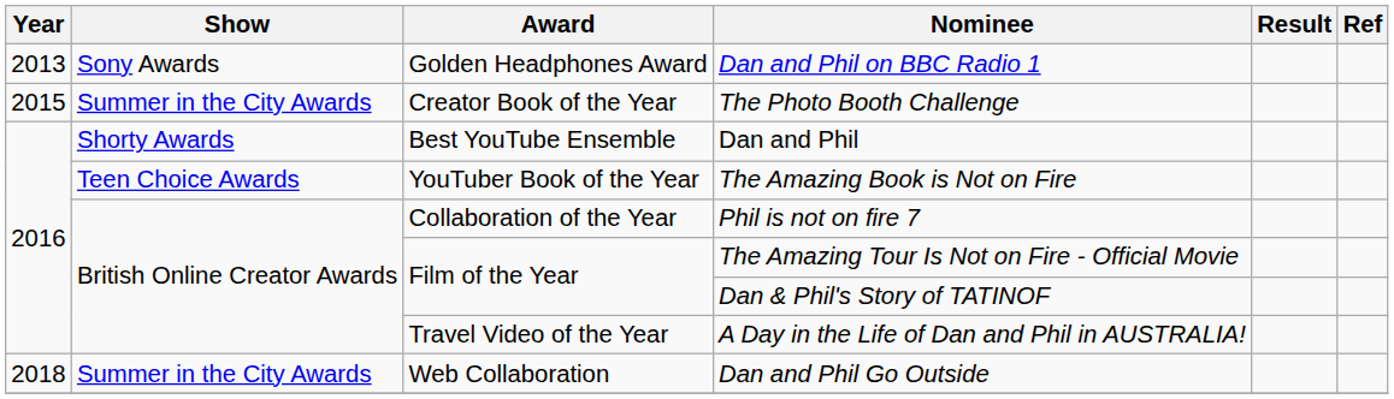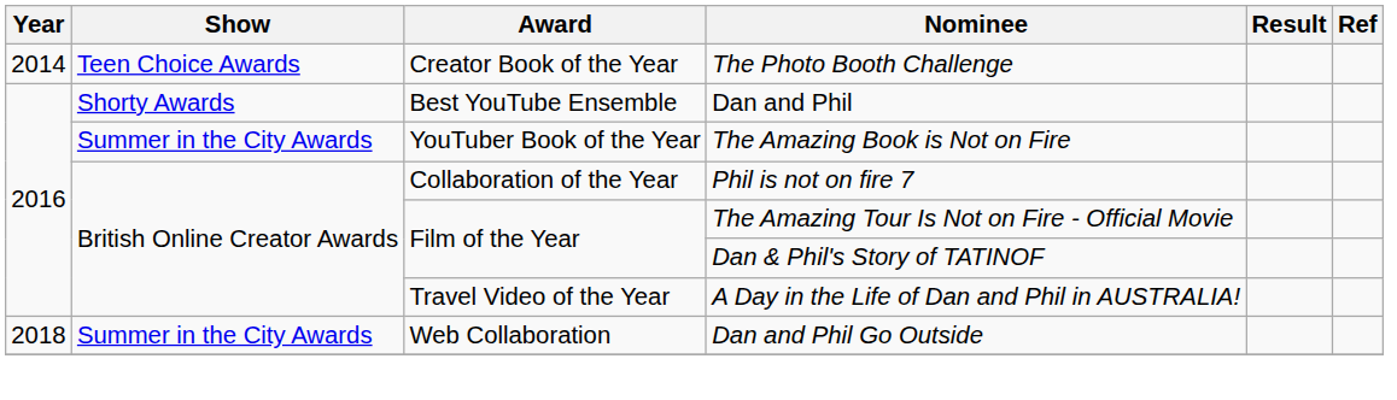- row: 2013 | Sony Awards | Golden Headphones Award | Dan and Phil on BBC Radio 1
The Photo Booth Challenge | Year: 2015 -> 2014
The Photo Booth Challenge | Show: Summer in the City Awards -> Teen Choice Awards
The Amazing Book is Not on Fire | Show: Teen Choice Awards -> Summer in the City Awards
